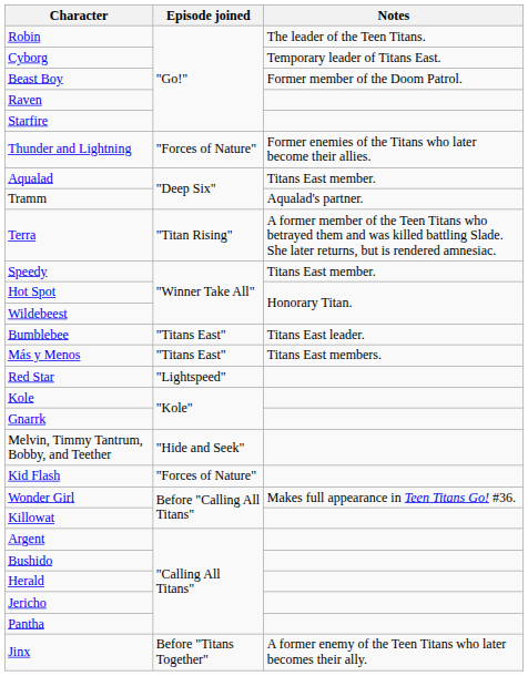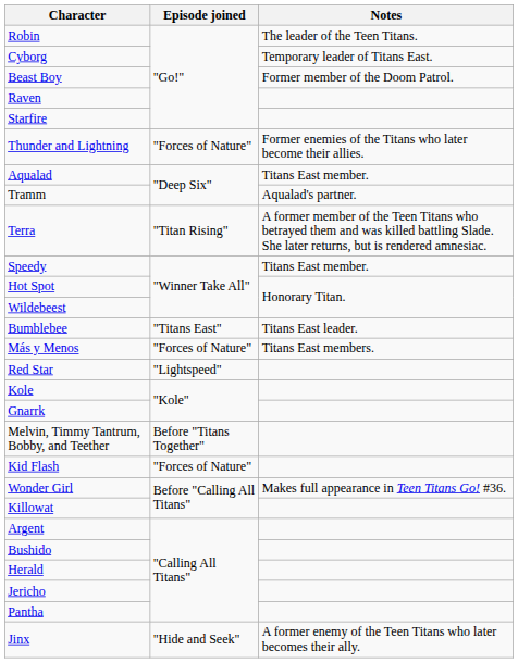Más y Menos | Episode joined: "Titans East" -> "Forces of Nature"
Melvin, Timmy Tantrum, Bobby, and Teether | Episode joined: "Hide and Seek" -> Before "Titans Together"
Jinx | Episode joined: Before "Titans Together" -> "Hide and Seek"
